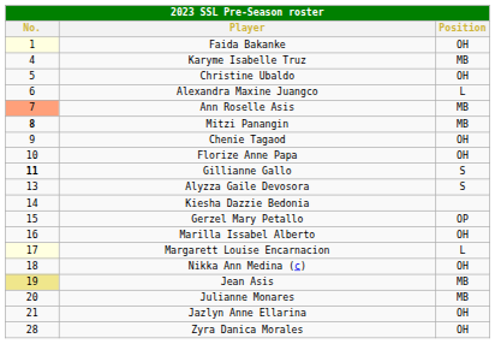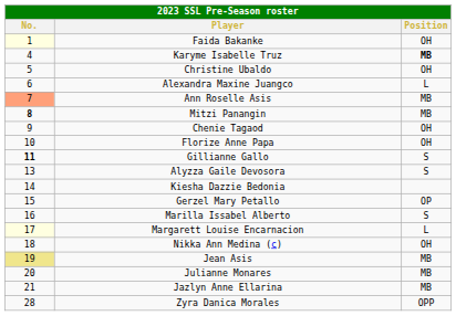Karyme Isabelle Truz | Position: normal -> bold
Marilla Issabel Alberto | Position: OH -> S
Jazlyn Anne Ellarina | Position: OH -> MB
Zyra Danica Morales | Position: OH -> OPP
